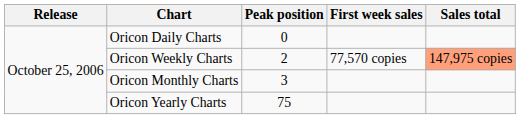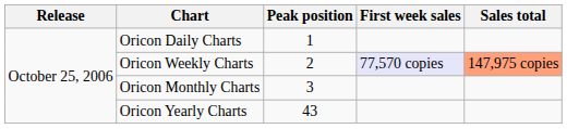Oricon Daily Charts | Peak position: 0 -> 1
Oricon Weekly Charts | First week sales: no background -> lavender background
Oricon Yearly Charts | Peak position: 75 -> 43
